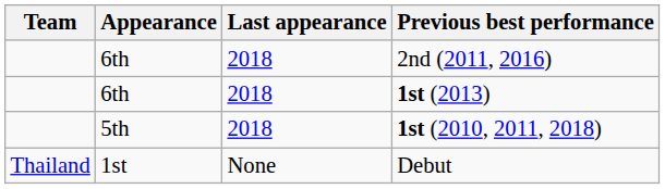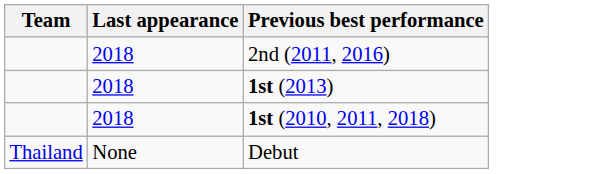- column: Appearance | 6th | 6th | 5th | 1st
